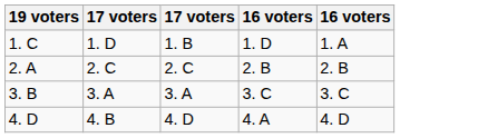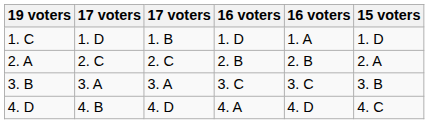+ column: 15 voters | 1. D | 2. A | 3. B | 4. C
